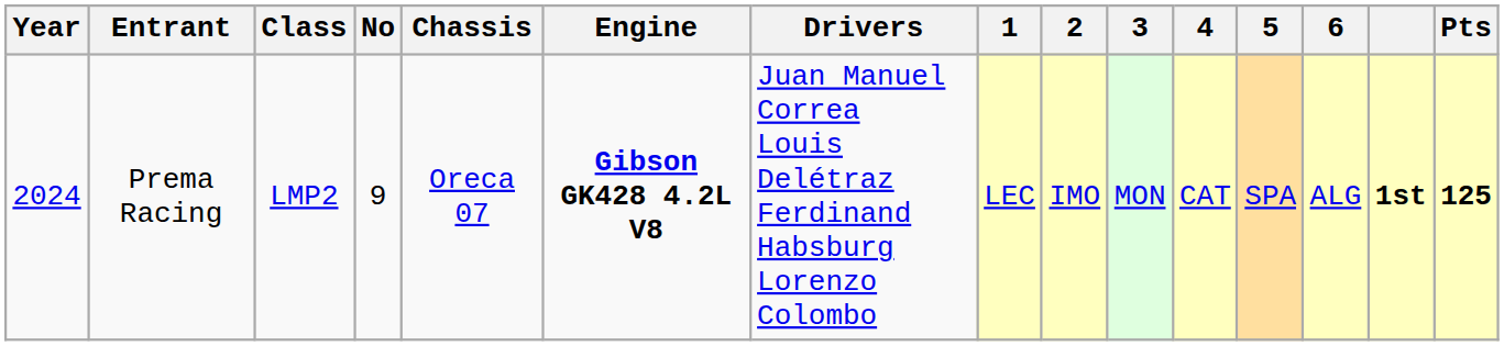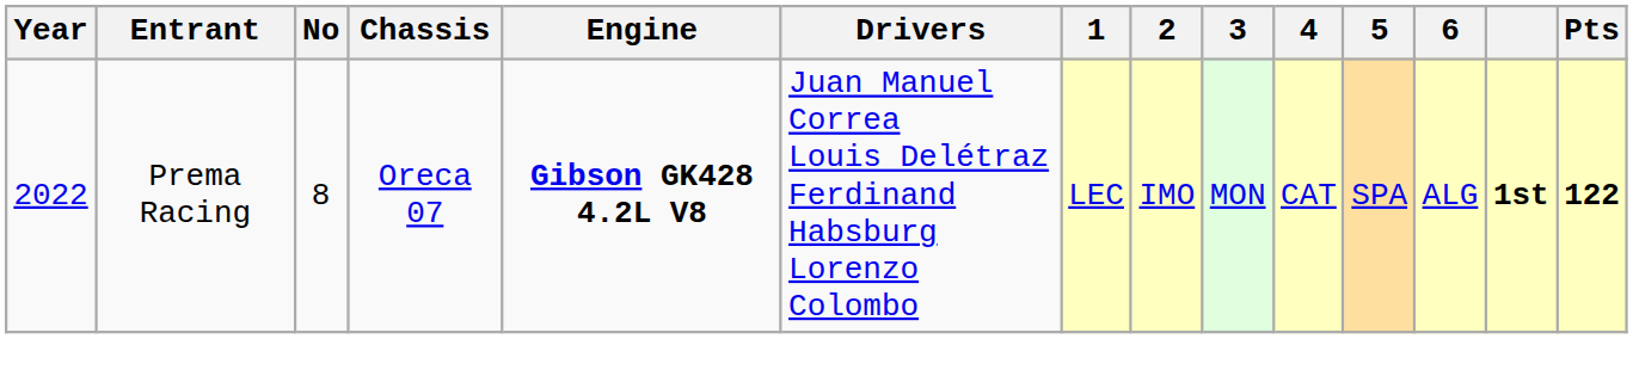- column: Class | LMP2
Prema Racing | Year: 2024 -> 2022
Prema Racing | No: 9 -> 8
Prema Racing | Pts: 125 -> 122
